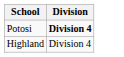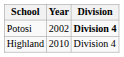+ column: Year | 2002 | 2010
